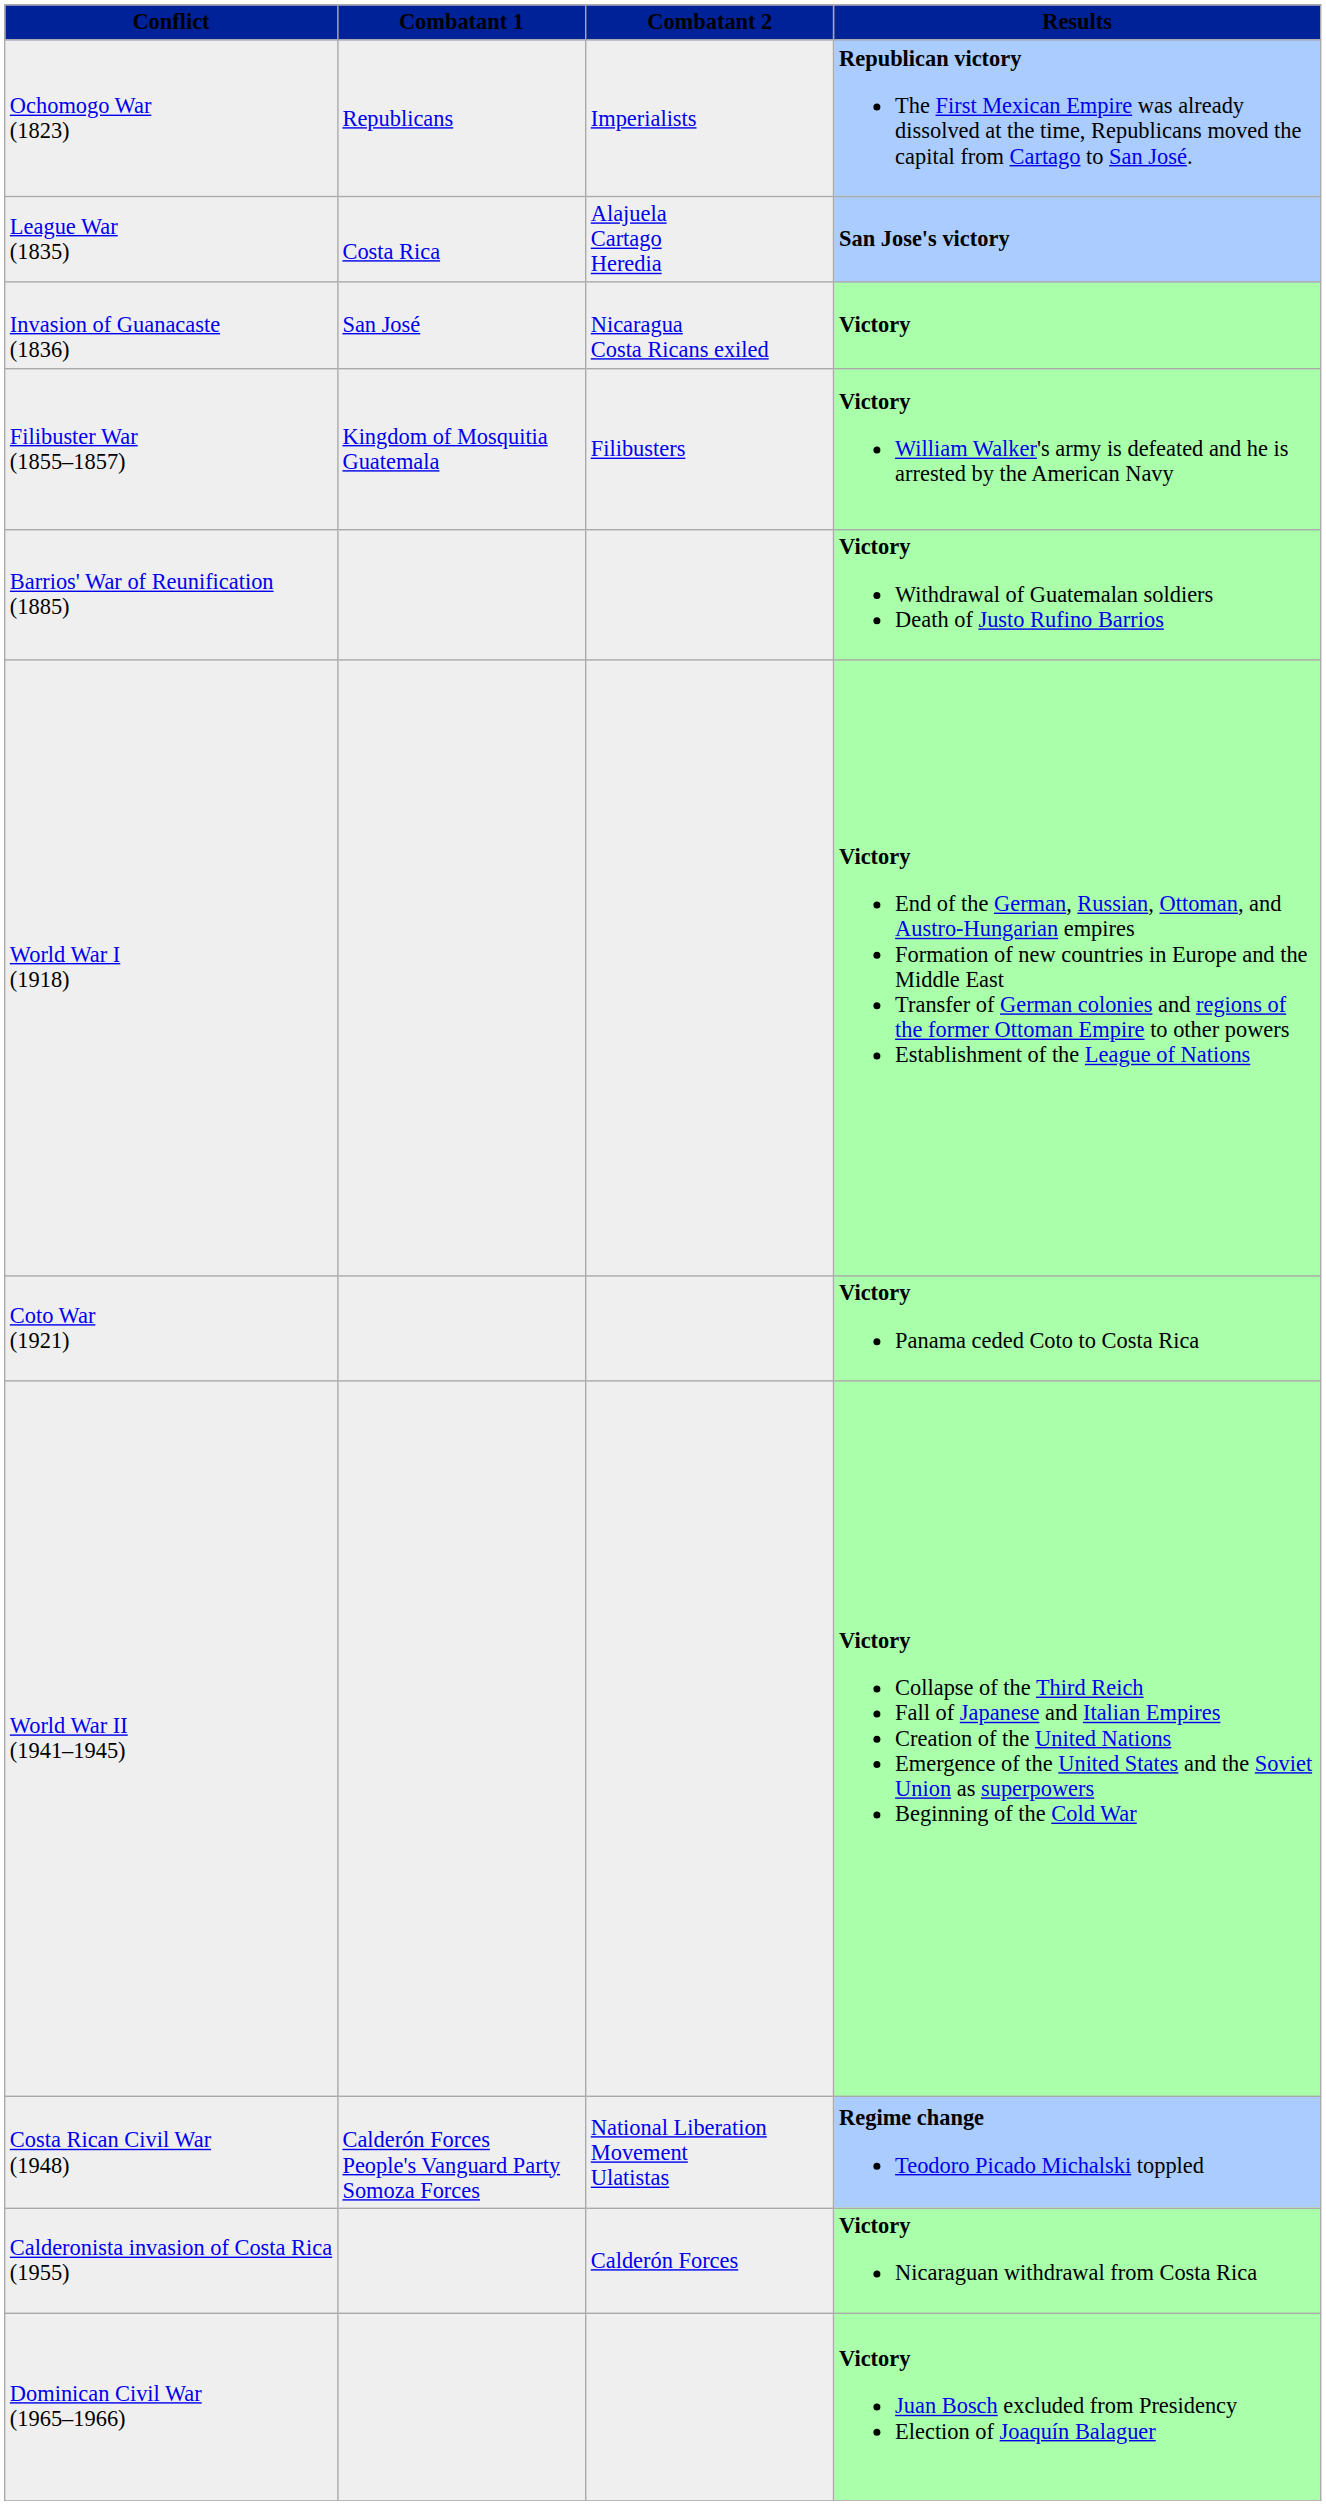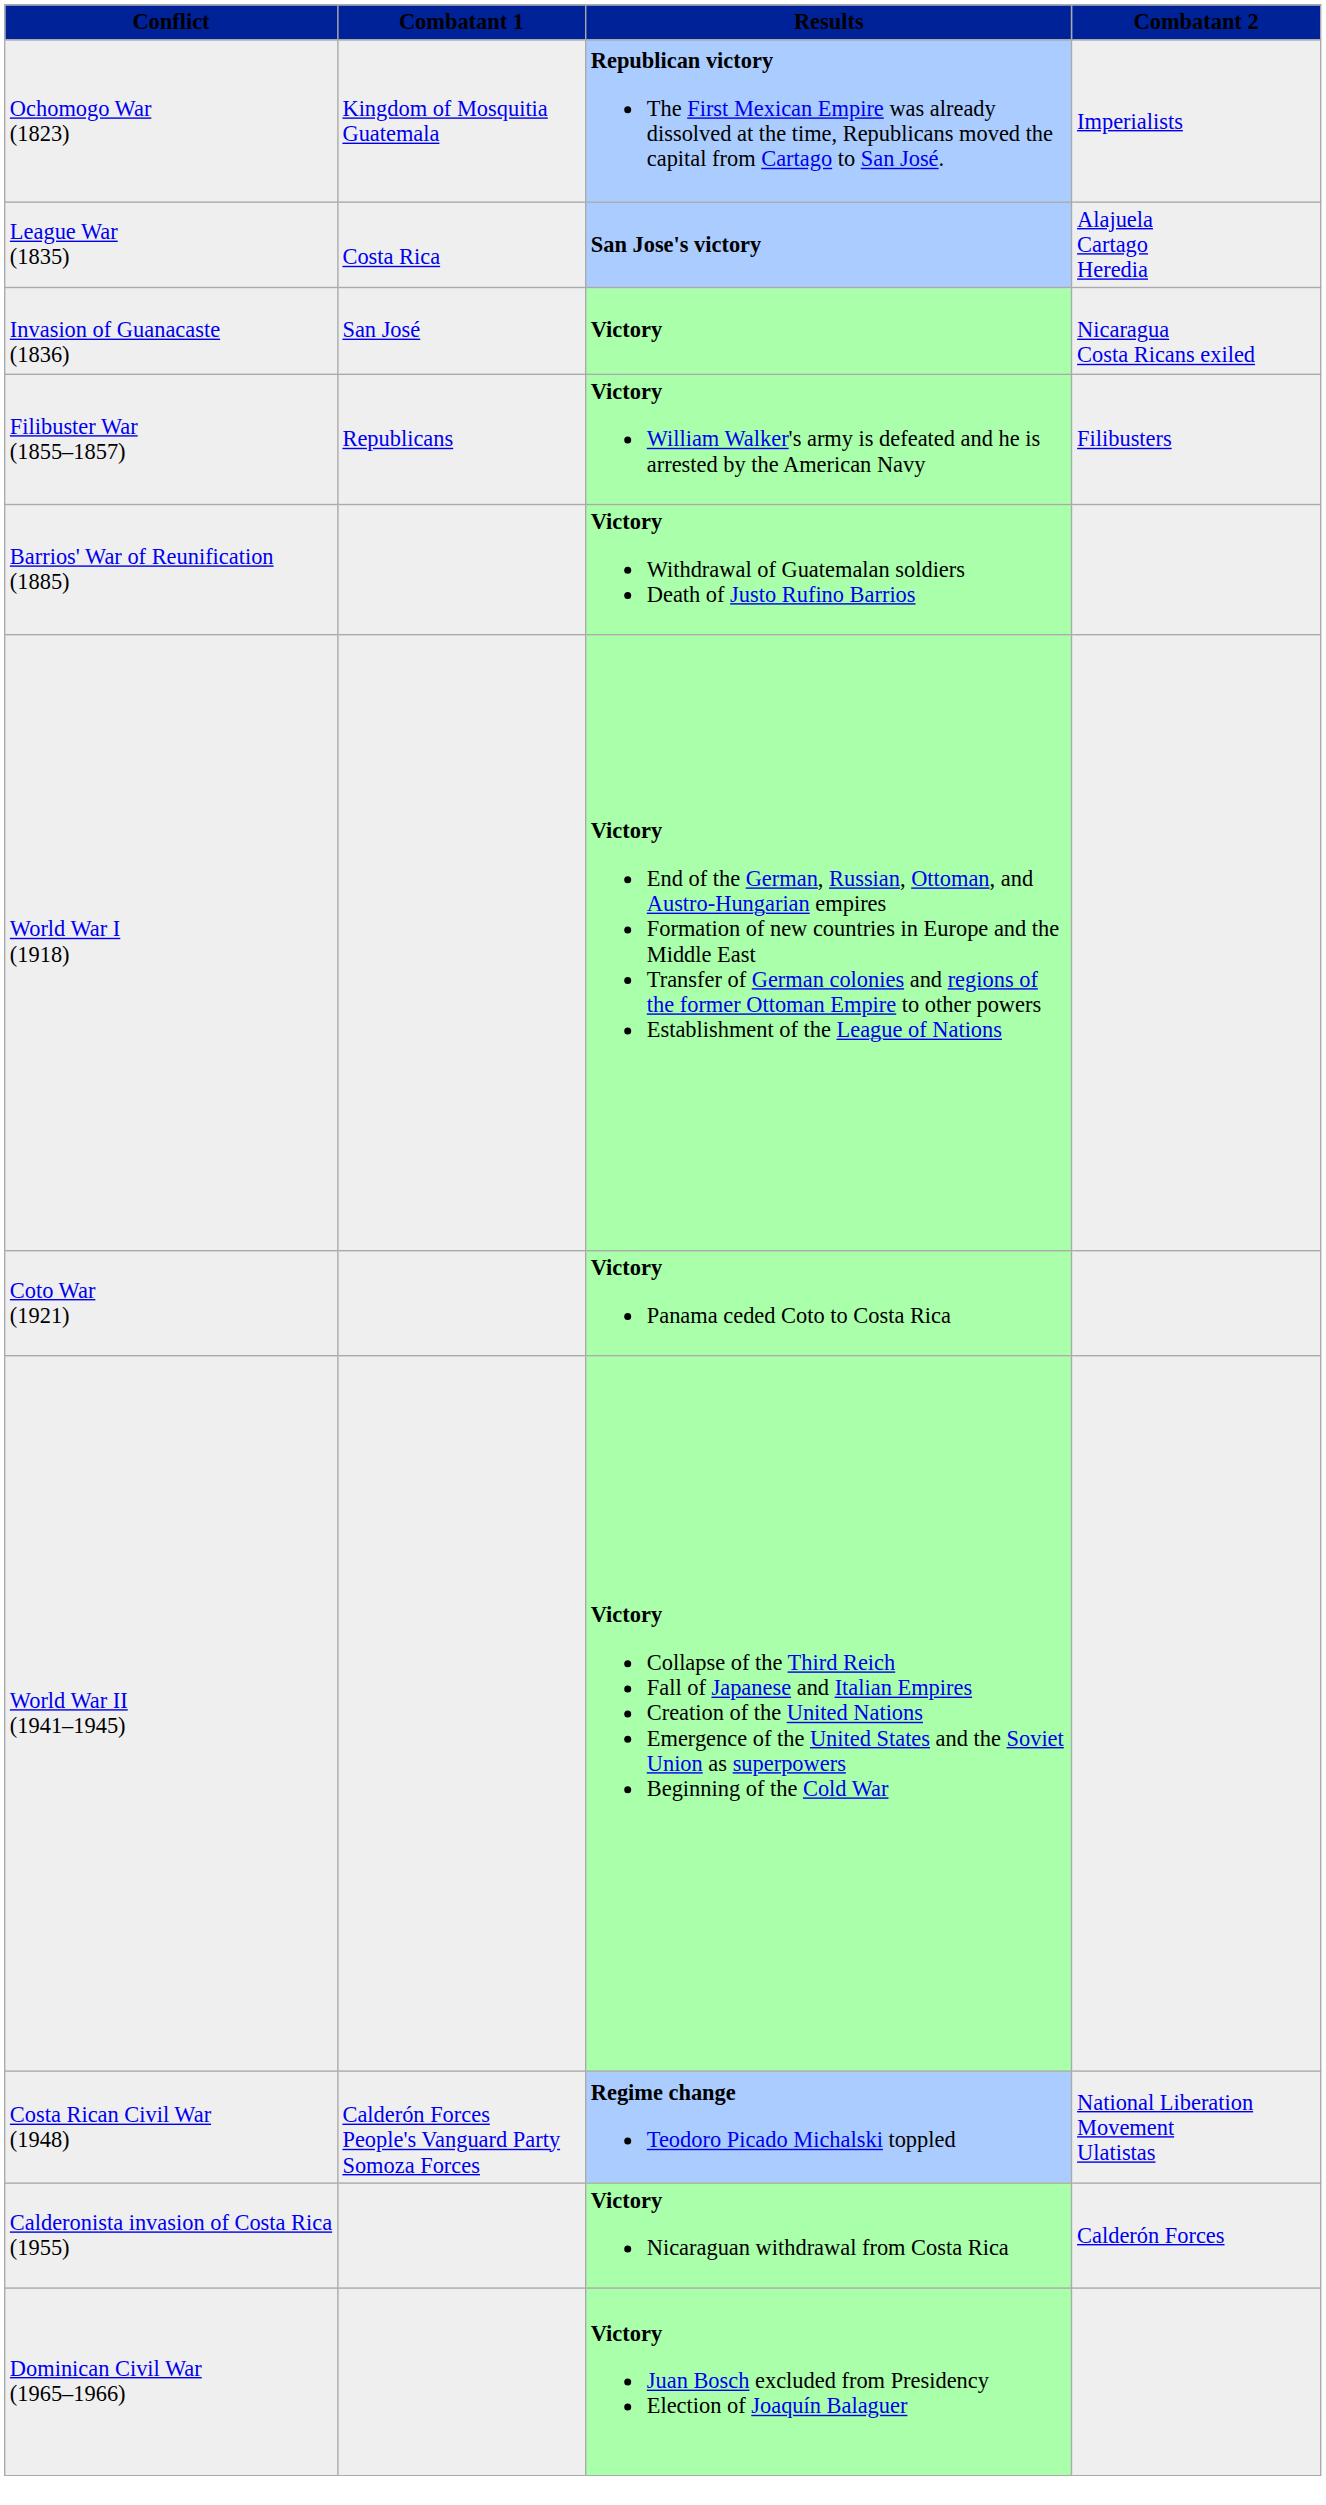columns swapped: Combatant 2 <-> Results
Ochomogo War (1823) | Combatant 1: Republicans -> Kingdom of Mosquitia Guatemala
Filibuster War (1855–1857) | Combatant 1: Kingdom of Mosquitia Guatemala -> Republicans
